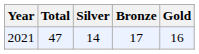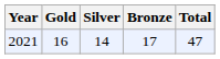columns swapped: Gold <-> Total
